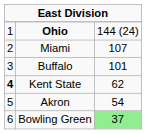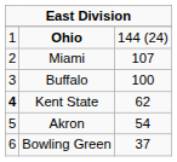Buffalo | column 3: 101 -> 100
Bowling Green | column 3: lightgreen background -> no background
